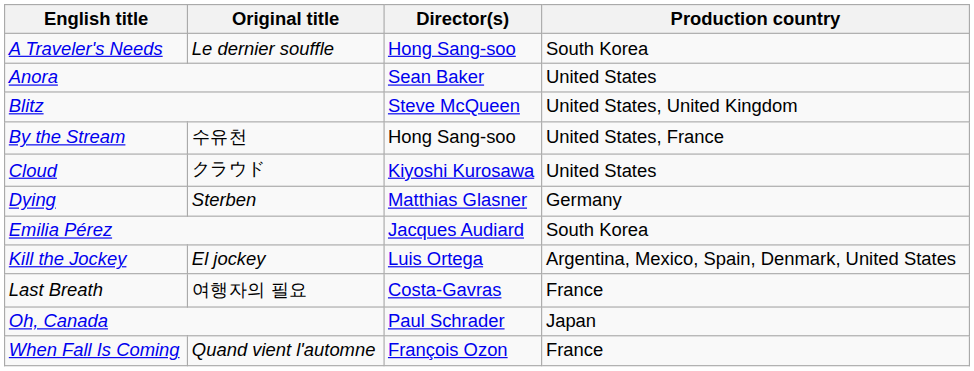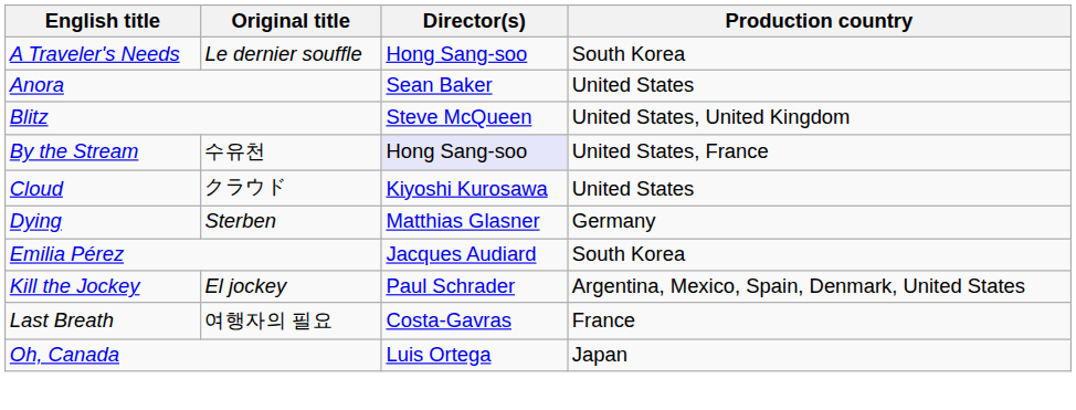By the Stream | Director(s): no background -> lavender background
Kill the Jockey | Director(s): Luis Ortega -> Paul Schrader
Oh, Canada | Director(s): Paul Schrader -> Luis Ortega
- row: When Fall Is Coming | Quand vient l'automne | François Ozon | France
